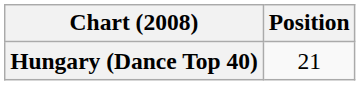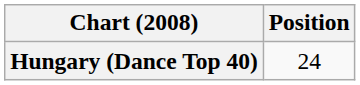Hungary (Dance Top 40) | Position: 21 -> 24
